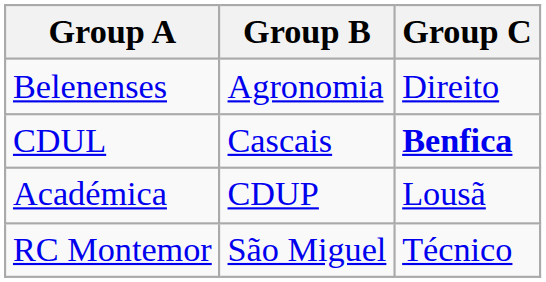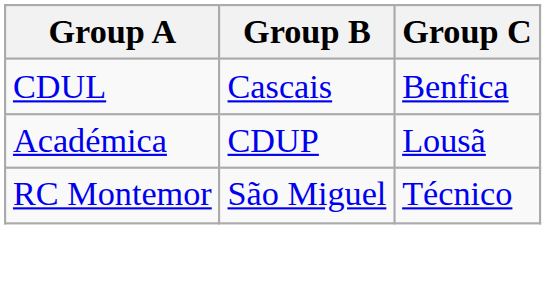- row: Belenenses | Agronomia | Direito
CDUL | Group C: bold -> normal
